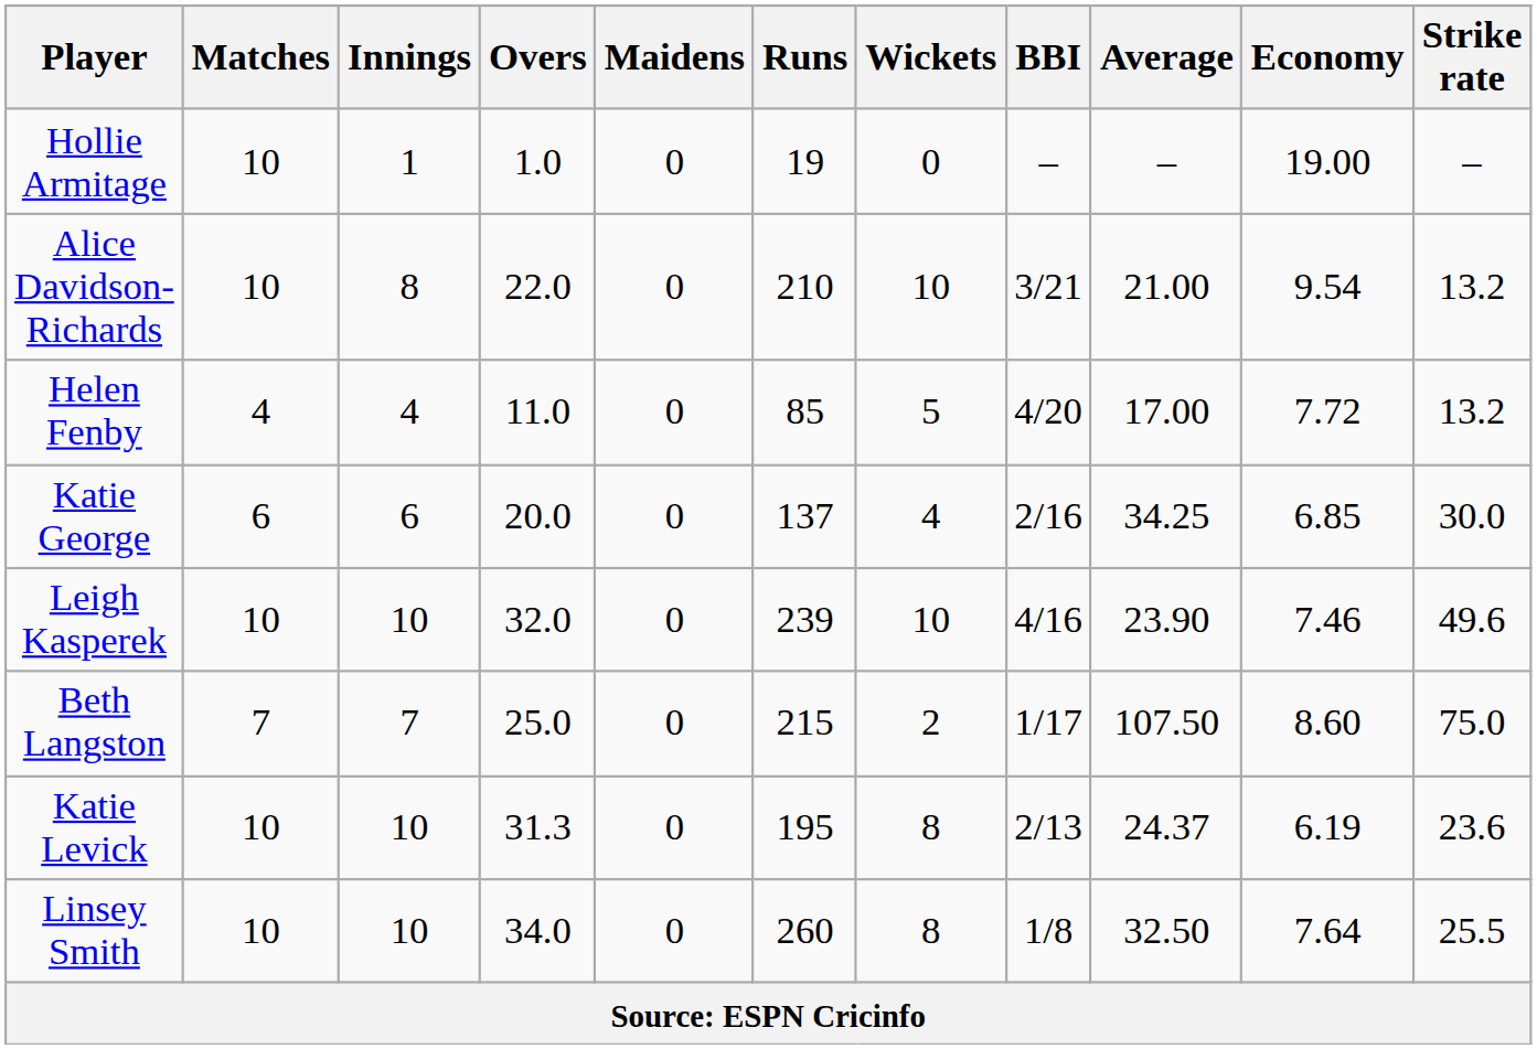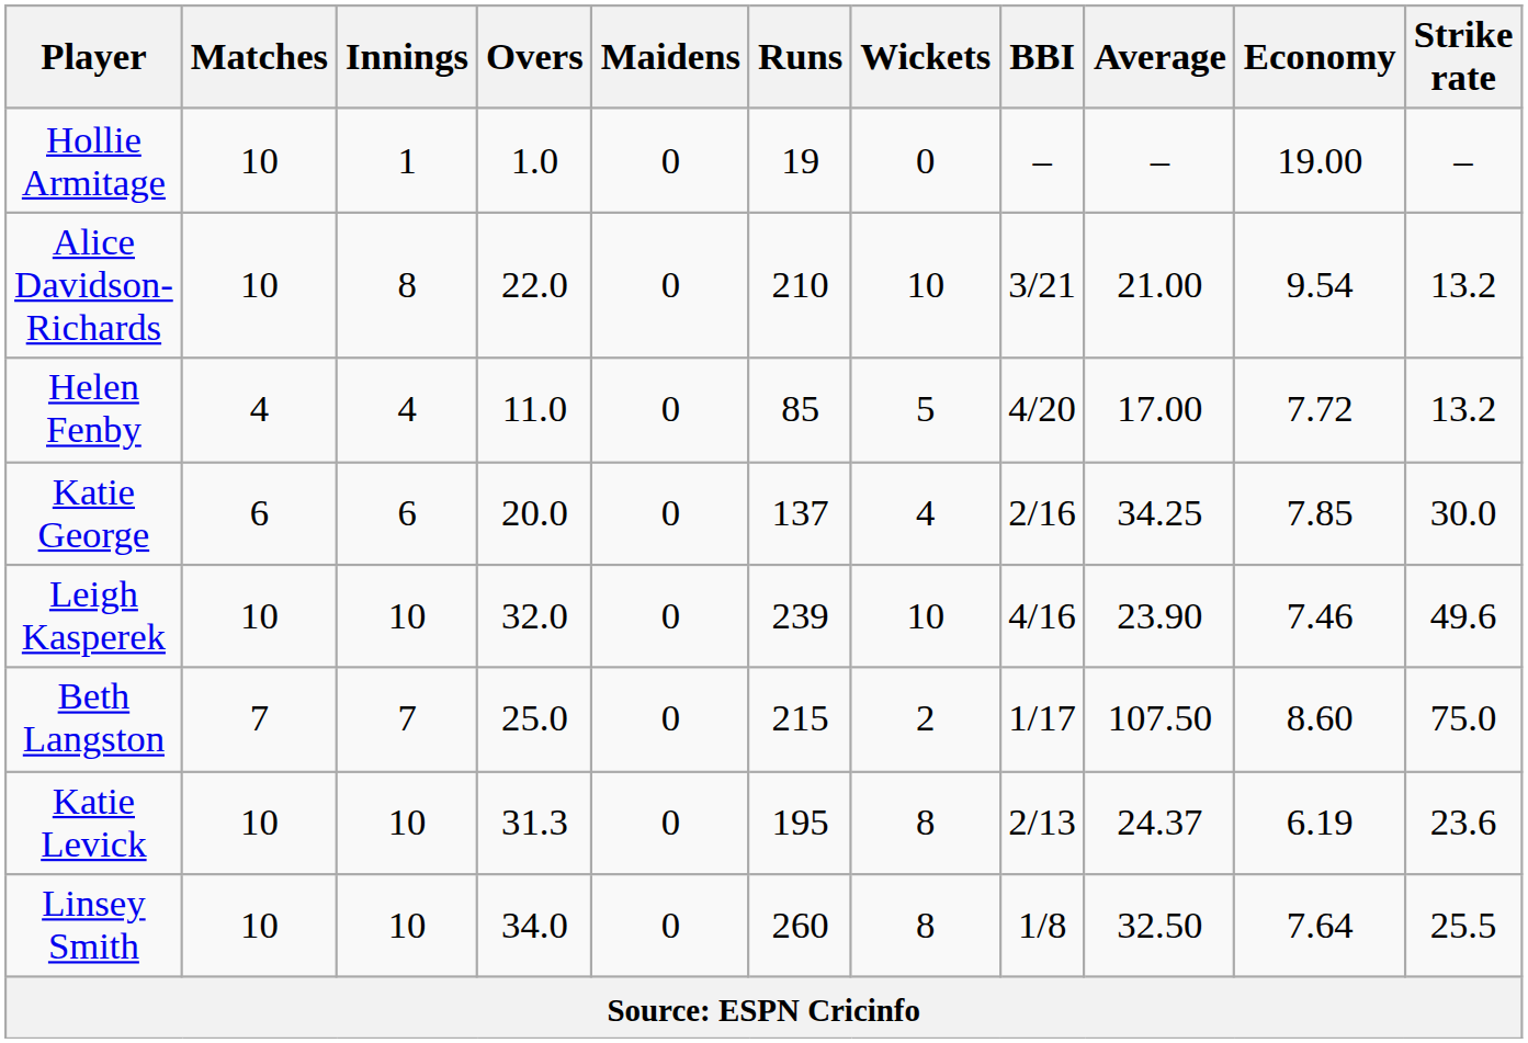Katie George | Economy: 6.85 -> 7.85
